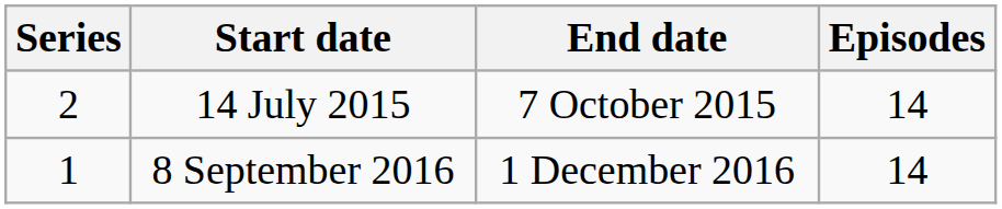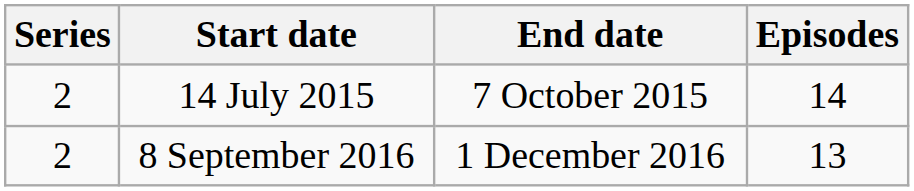8 September 2016 | Series: 1 -> 2
8 September 2016 | Episodes: 14 -> 13
